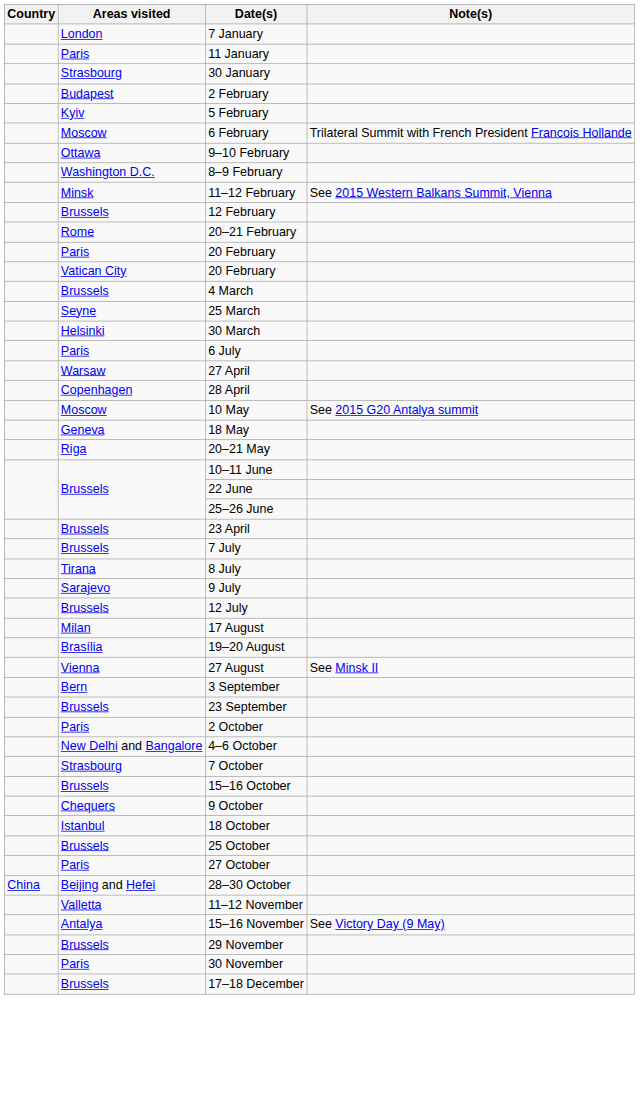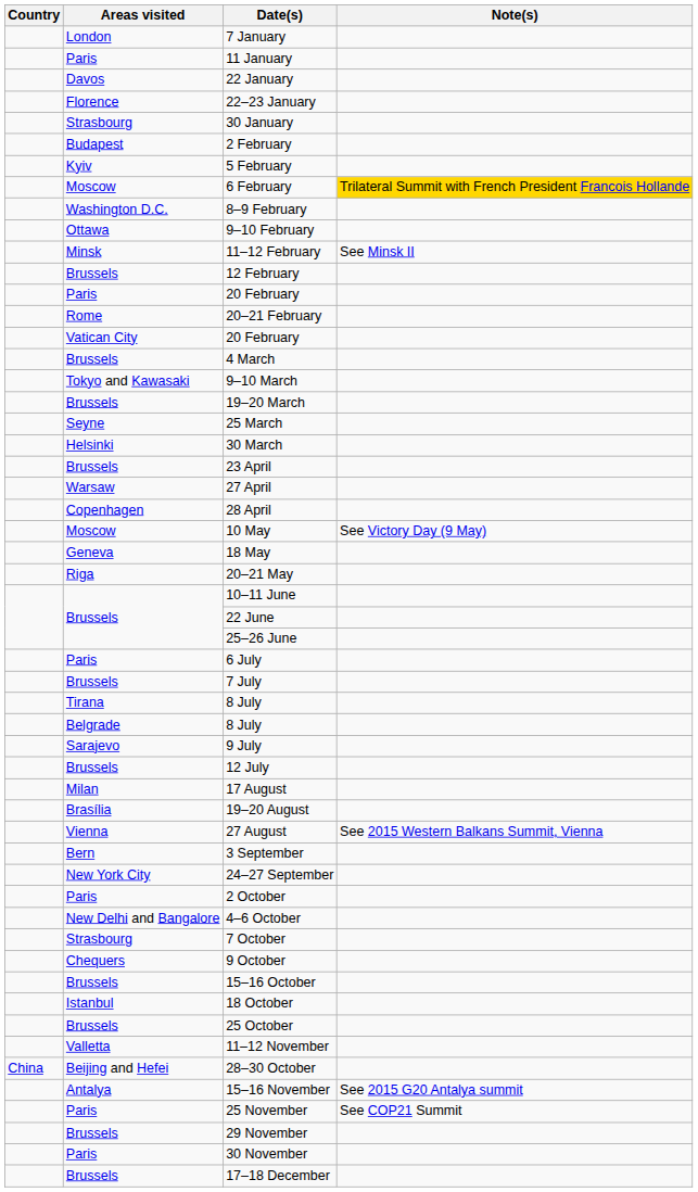+ row: Davos | 22 January
+ row: Florence | 22–23 January
6 February | Note(s): no background -> gold background
rows swapped: 8–9 February <-> 9–10 February
11–12 February | Note(s): See 2015 Western Balkans Summit, Vienna -> See Minsk II
rows swapped: Paris / 20 February <-> 20–21 February
+ row: Tokyo and Kawasaki | 9–10 March
+ row: Brussels | 19–20 March
rows swapped: 23 April <-> 6 July
10 May | Note(s): See 2015 G20 Antalya summit -> See Victory Day (9 May)
+ row: Belgrade | 8 July
27 August | Note(s): See Minsk II -> See 2015 Western Balkans Summit, Vienna
- row: Brussels | 23 September
+ row: New York City | 24–27 September
rows swapped: 9 October <-> 15–16 October
- row: Paris | 27 October
rows swapped: 28–30 October <-> 11–12 November
15–16 November | Note(s): See Victory Day (9 May) -> See 2015 G20 Antalya summit
+ row: Paris | 25 November | See COP21 Summit
